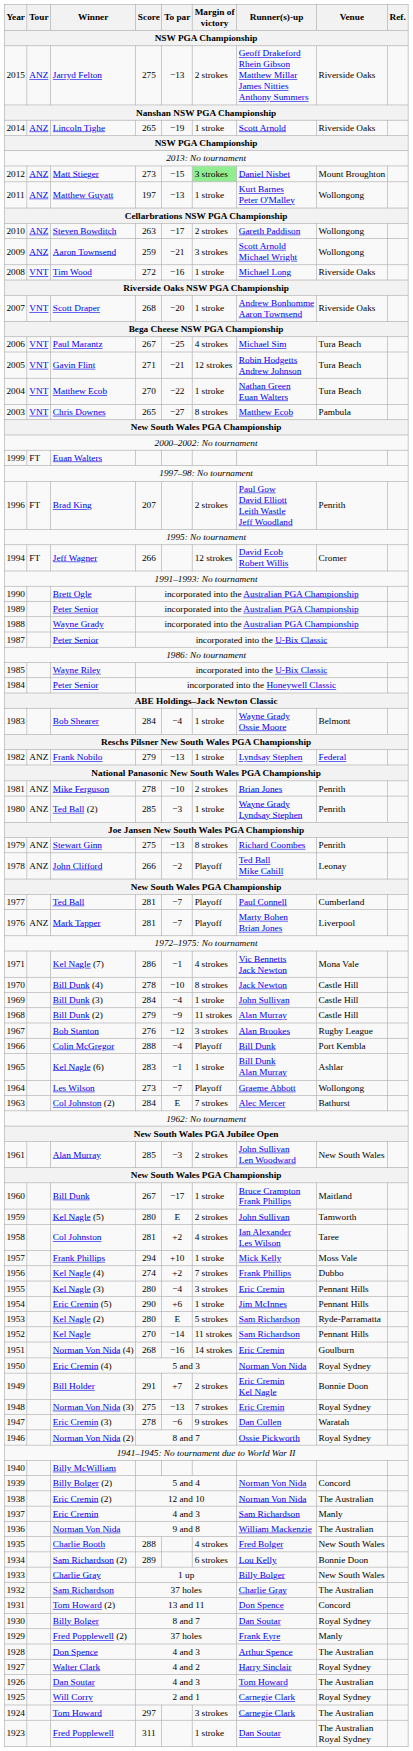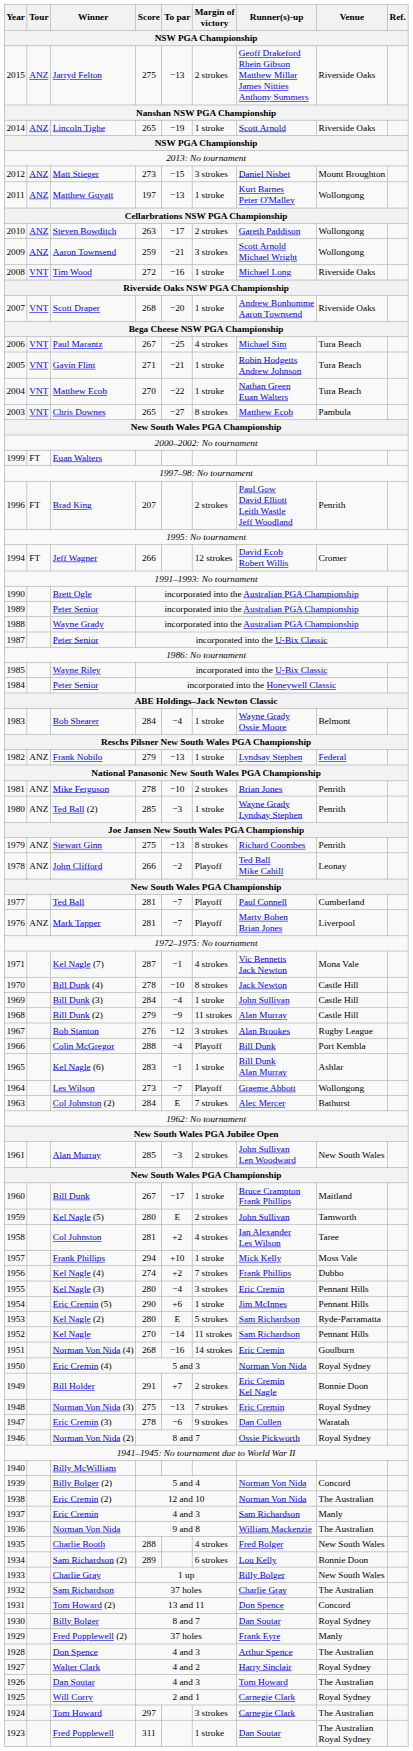Matt Stieger | Margin of victory: lightgreen background -> no background
Gavin Flint | Margin of victory: 12 strokes -> 1 stroke
Kel Nagle (7) | Score: 286 -> 287
